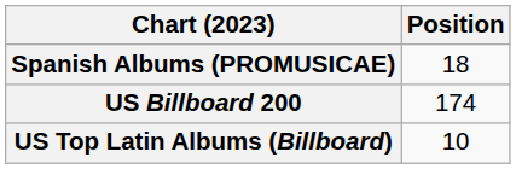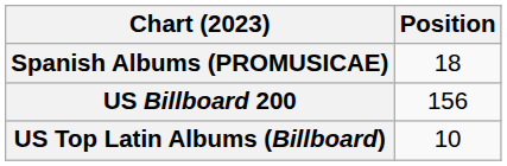US Billboard 200 | Position: 174 -> 156
